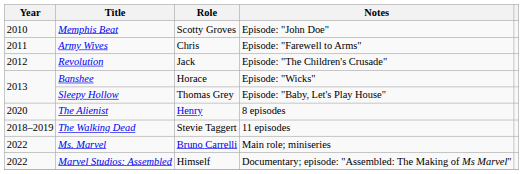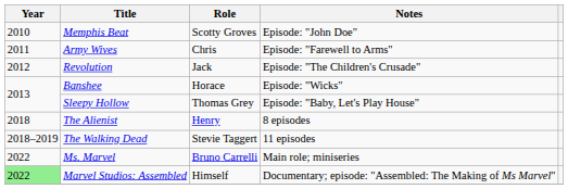The Alienist | Year: 2020 -> 2018
Marvel Studios: Assembled | Year: no background -> lightgreen background
